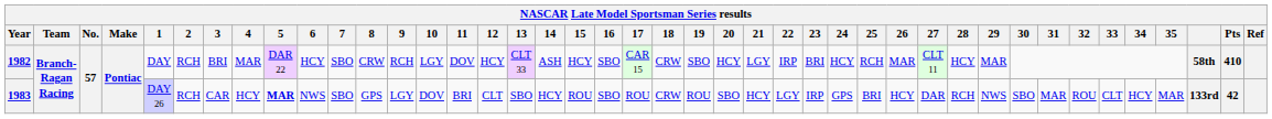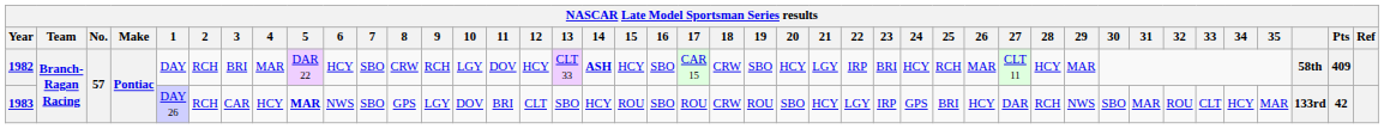1982 | 14: normal -> bold
1982 | Pts: 410 -> 409
